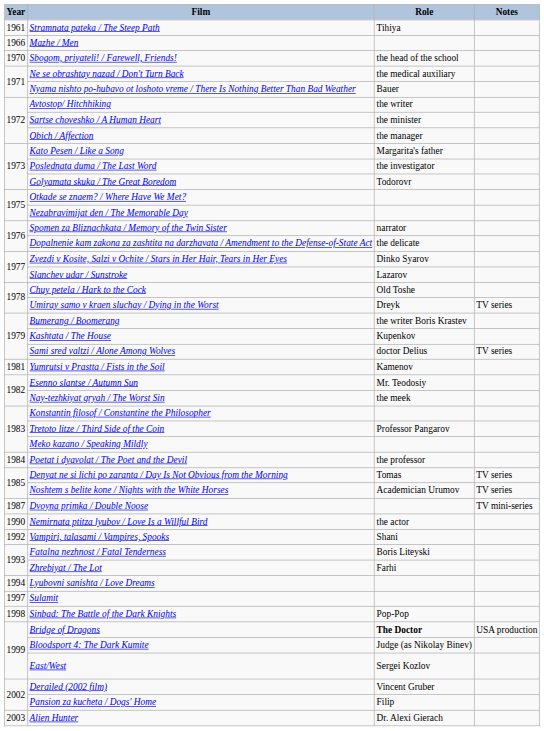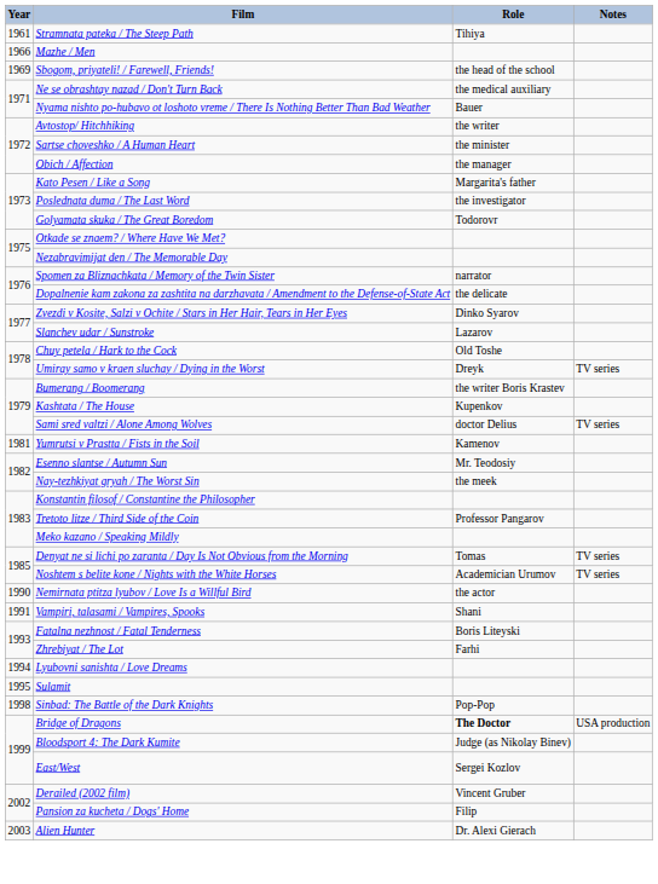Sbogom, priyateli! / Farewell, Friends! | Year: 1970 -> 1969
- row: 1984 | Poetat i dyavolat / The Poet and the Devil | the professor
- row: 1987 | Dvoyna primka / Double Noose | TV mini-series
Vampiri, talasami / Vampires, Spooks | Year: 1992 -> 1991
Sulamit | Year: 1997 -> 1995
